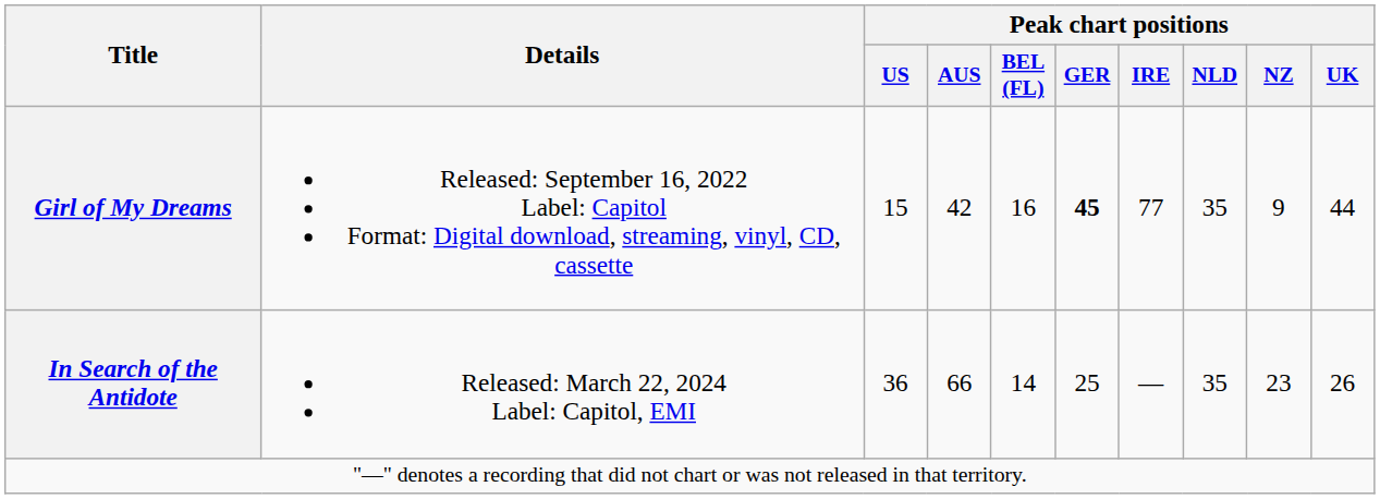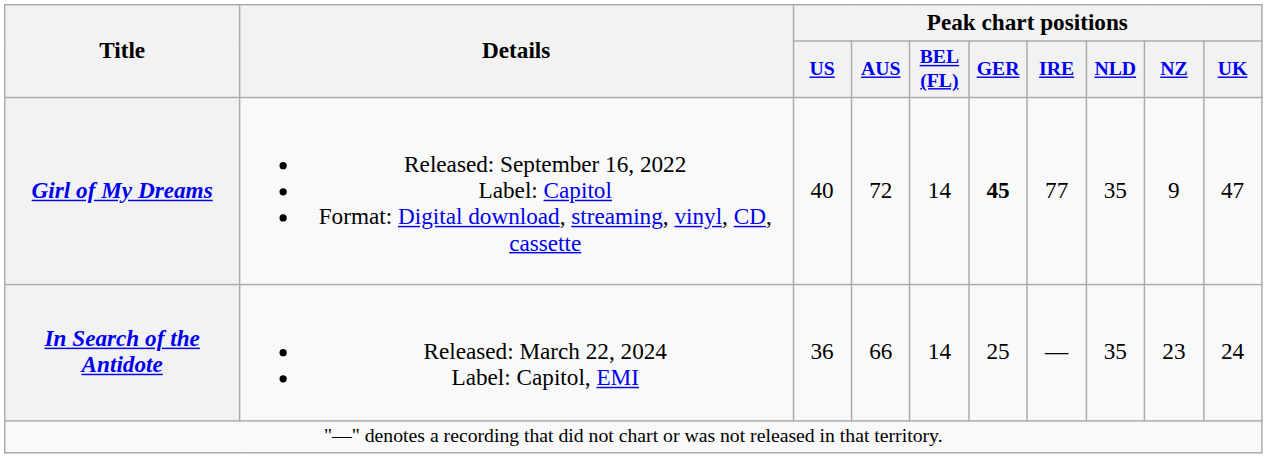Girl of My Dreams | Peak chart positions / US: 15 -> 40
Girl of My Dreams | Peak chart positions / AUS: 42 -> 72
Girl of My Dreams | Peak chart positions / BEL (FL): 16 -> 14
Girl of My Dreams | Peak chart positions / UK: 44 -> 47
In Search of the Antidote | Peak chart positions / UK: 26 -> 24
